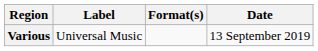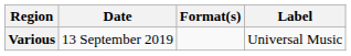columns swapped: Date <-> Label
